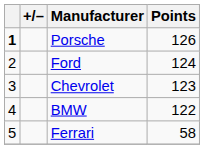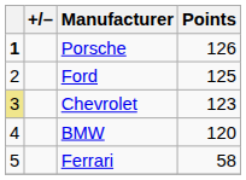Ford | Points: 124 -> 125
Chevrolet | column 1: no background -> khaki background
BMW | Points: 122 -> 120
